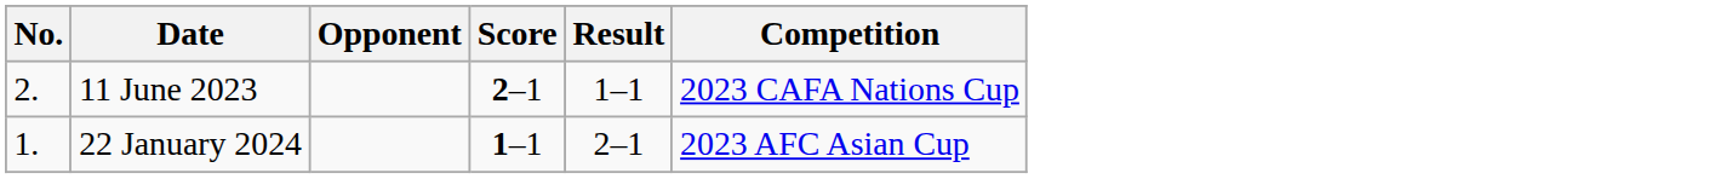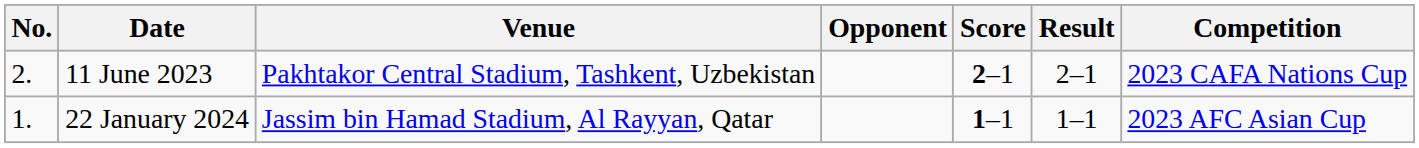+ column: Venue | Pakhtakor Central Stadium, Tashkent, Uzbekistan | Jassim bin Hamad Stadium, Al Rayyan, Qatar
11 June 2023 | Result: 1–1 -> 2–1
22 January 2024 | Result: 2–1 -> 1–1
